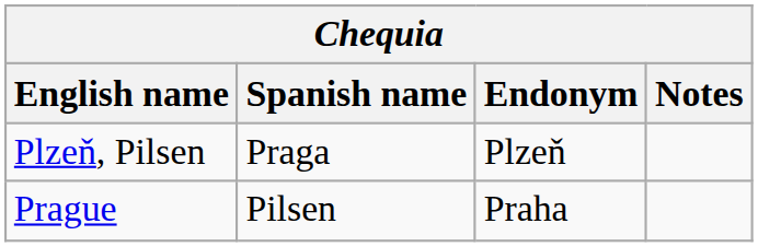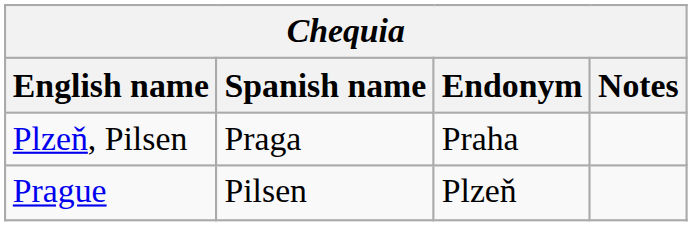Plzeň, Pilsen | Endonym: Plzeň -> Praha
Prague | Endonym: Praha -> Plzeň
